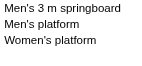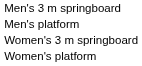+ row: Women's 3 m springboard
